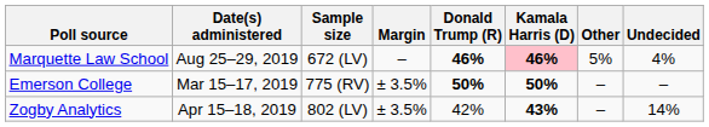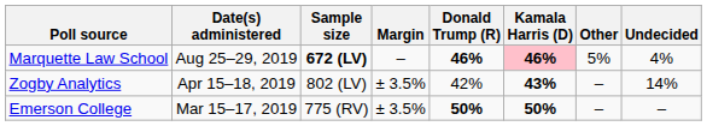Marquette Law School | Sample size: normal -> bold
rows swapped: Zogby Analytics <-> Emerson College
